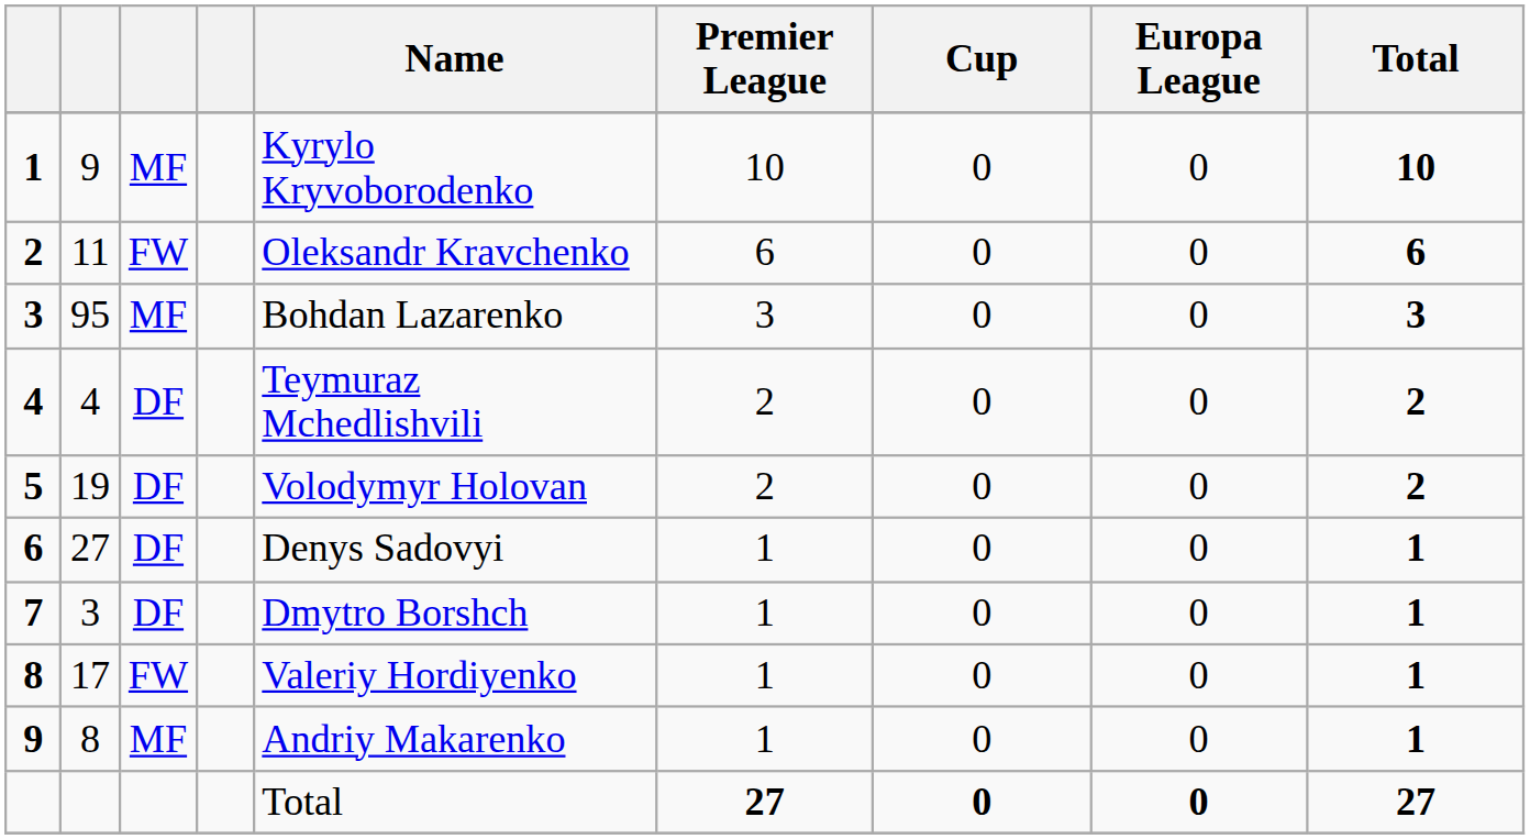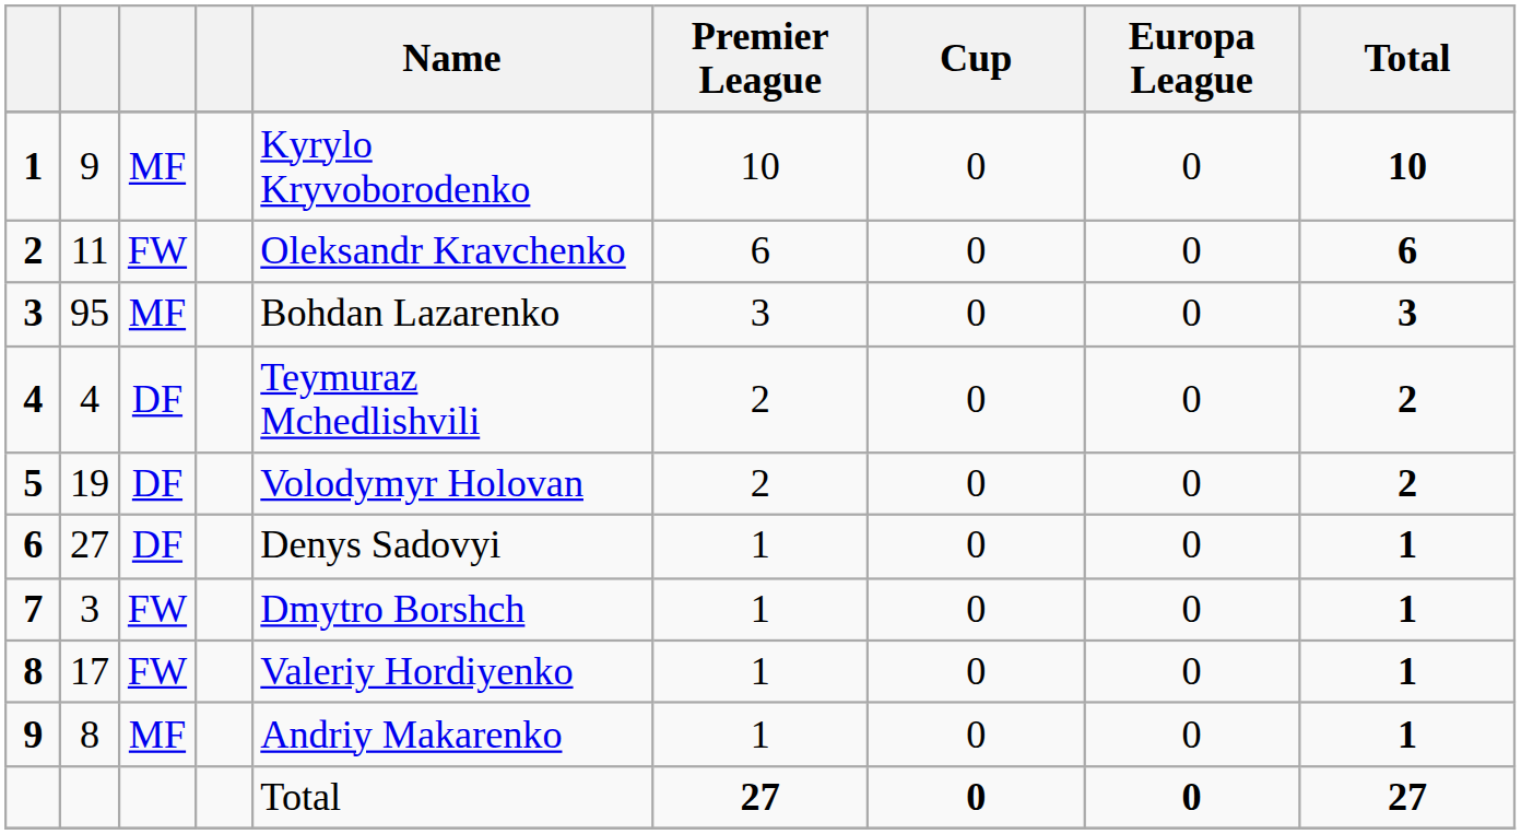7 | column 3: DF -> FW
